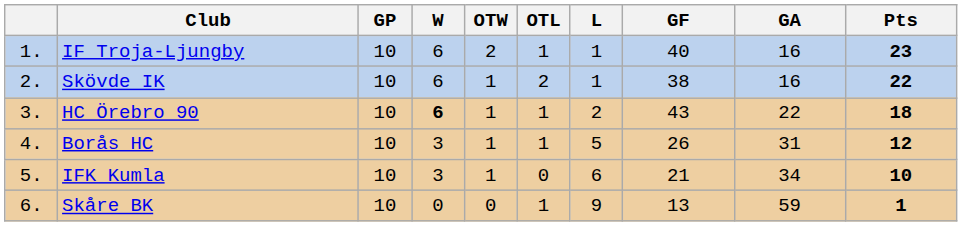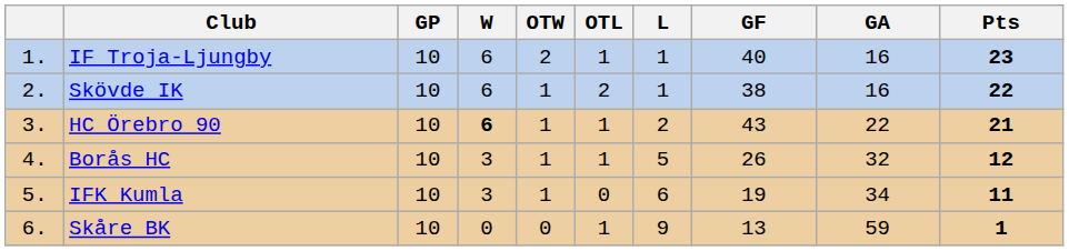HC Örebro 90 | Pts: 18 -> 21
Borås HC | GA: 31 -> 32
IFK Kumla | GF: 21 -> 19
IFK Kumla | Pts: 10 -> 11
